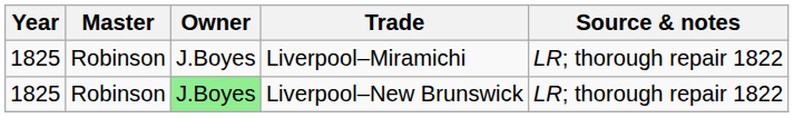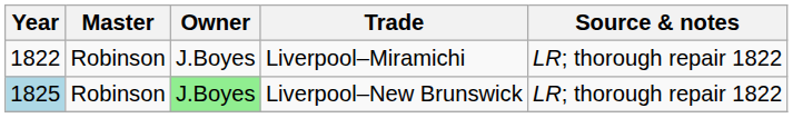Liverpool–Miramichi | Year: 1825 -> 1822
Liverpool–New Brunswick | Year: no background -> lightblue background
